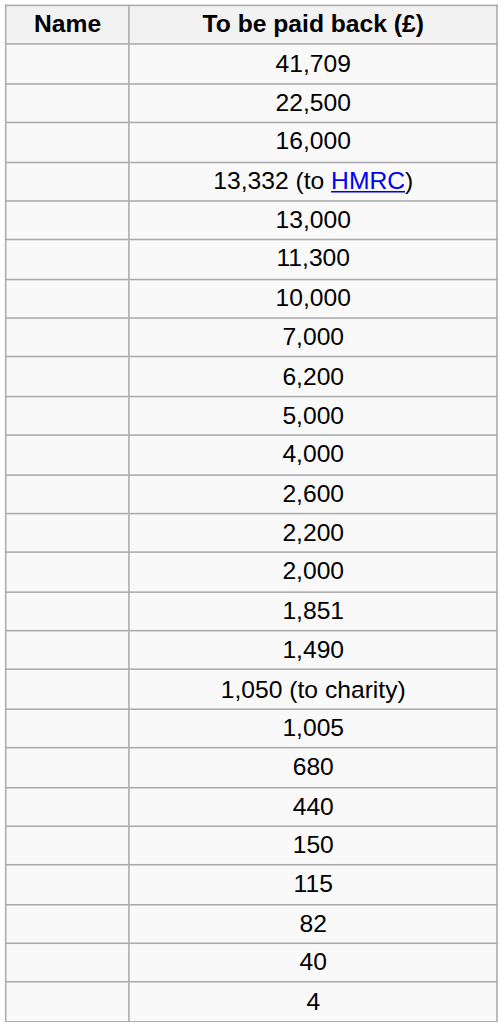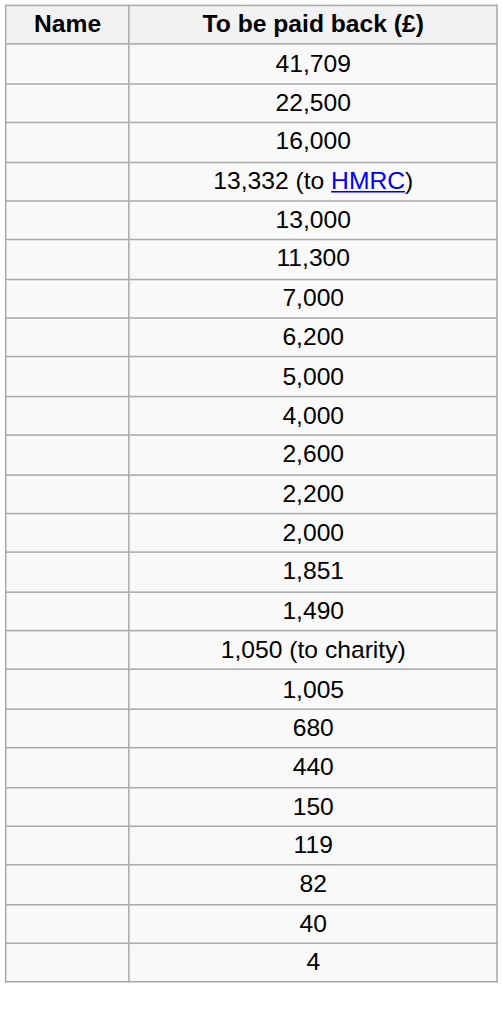- row: 10,000
+ row: 119
- row: 115
